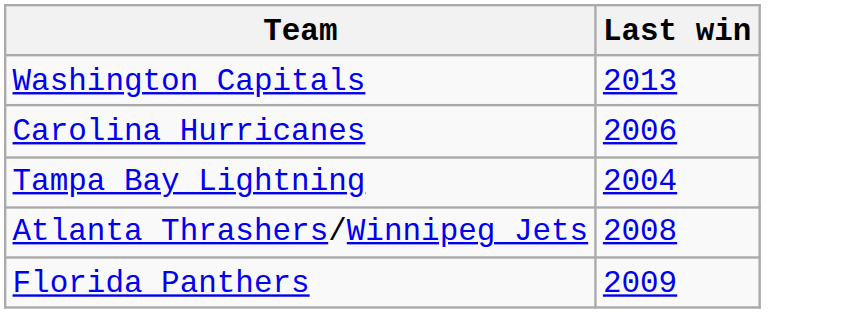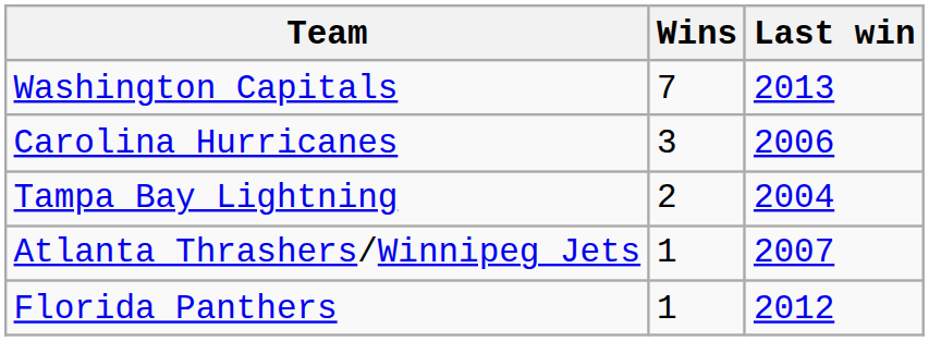+ column: Wins | 7 | 3 | 2 | 1 | 1
Atlanta Thrashers/Winnipeg Jets | Last win: 2008 -> 2007
Florida Panthers | Last win: 2009 -> 2012
